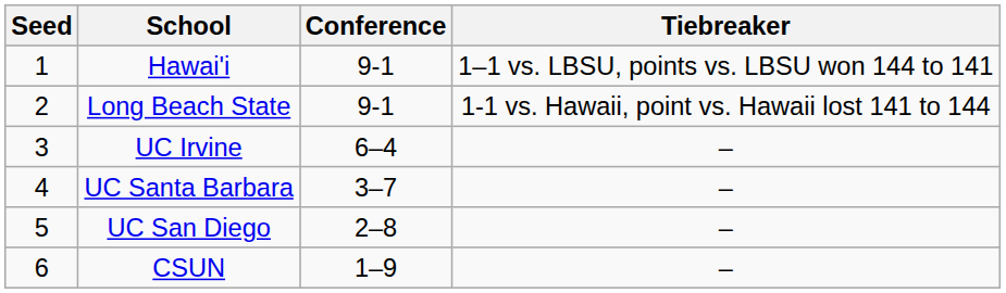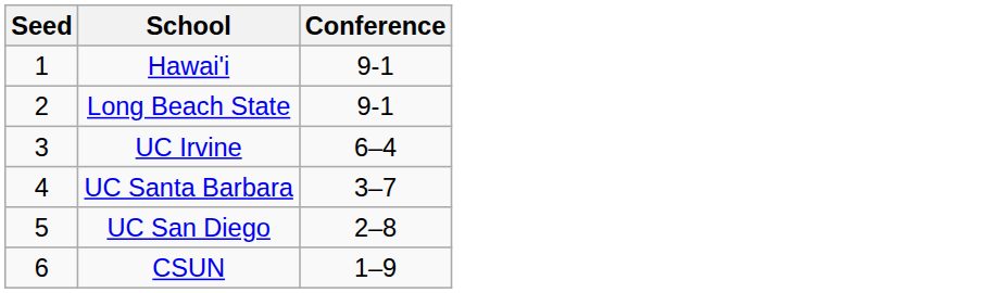- column: Tiebreaker | 1–1 vs. LBSU, points vs. LBSU won 144 to 141 | 1-1 vs. Hawaii, point vs. Hawaii lost 141 to 144 | – | – | – | –
